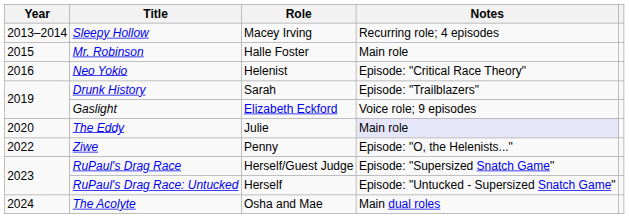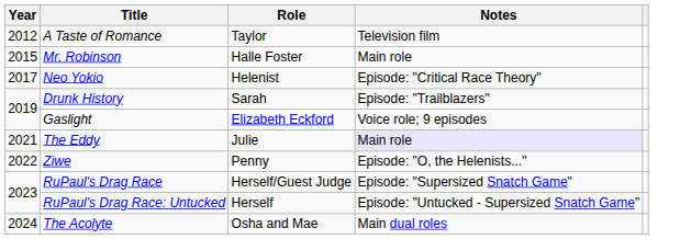+ row: 2012 | A Taste of Romance | Taylor | Television film
- row: 2013–2014 | Sleepy Hollow | Macey Irving | Recurring role; 4 episodes
Neo Yokio | Year: 2016 -> 2017
The Eddy | Year: 2020 -> 2021
